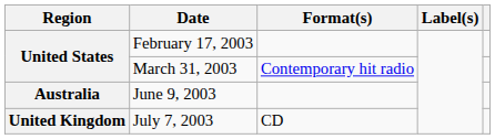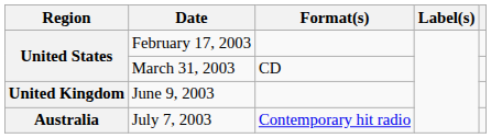March 31, 2003 | Format(s): Contemporary hit radio -> CD
June 9, 2003 | Region: Australia -> United Kingdom
July 7, 2003 | Region: United Kingdom -> Australia
July 7, 2003 | Format(s): CD -> Contemporary hit radio
